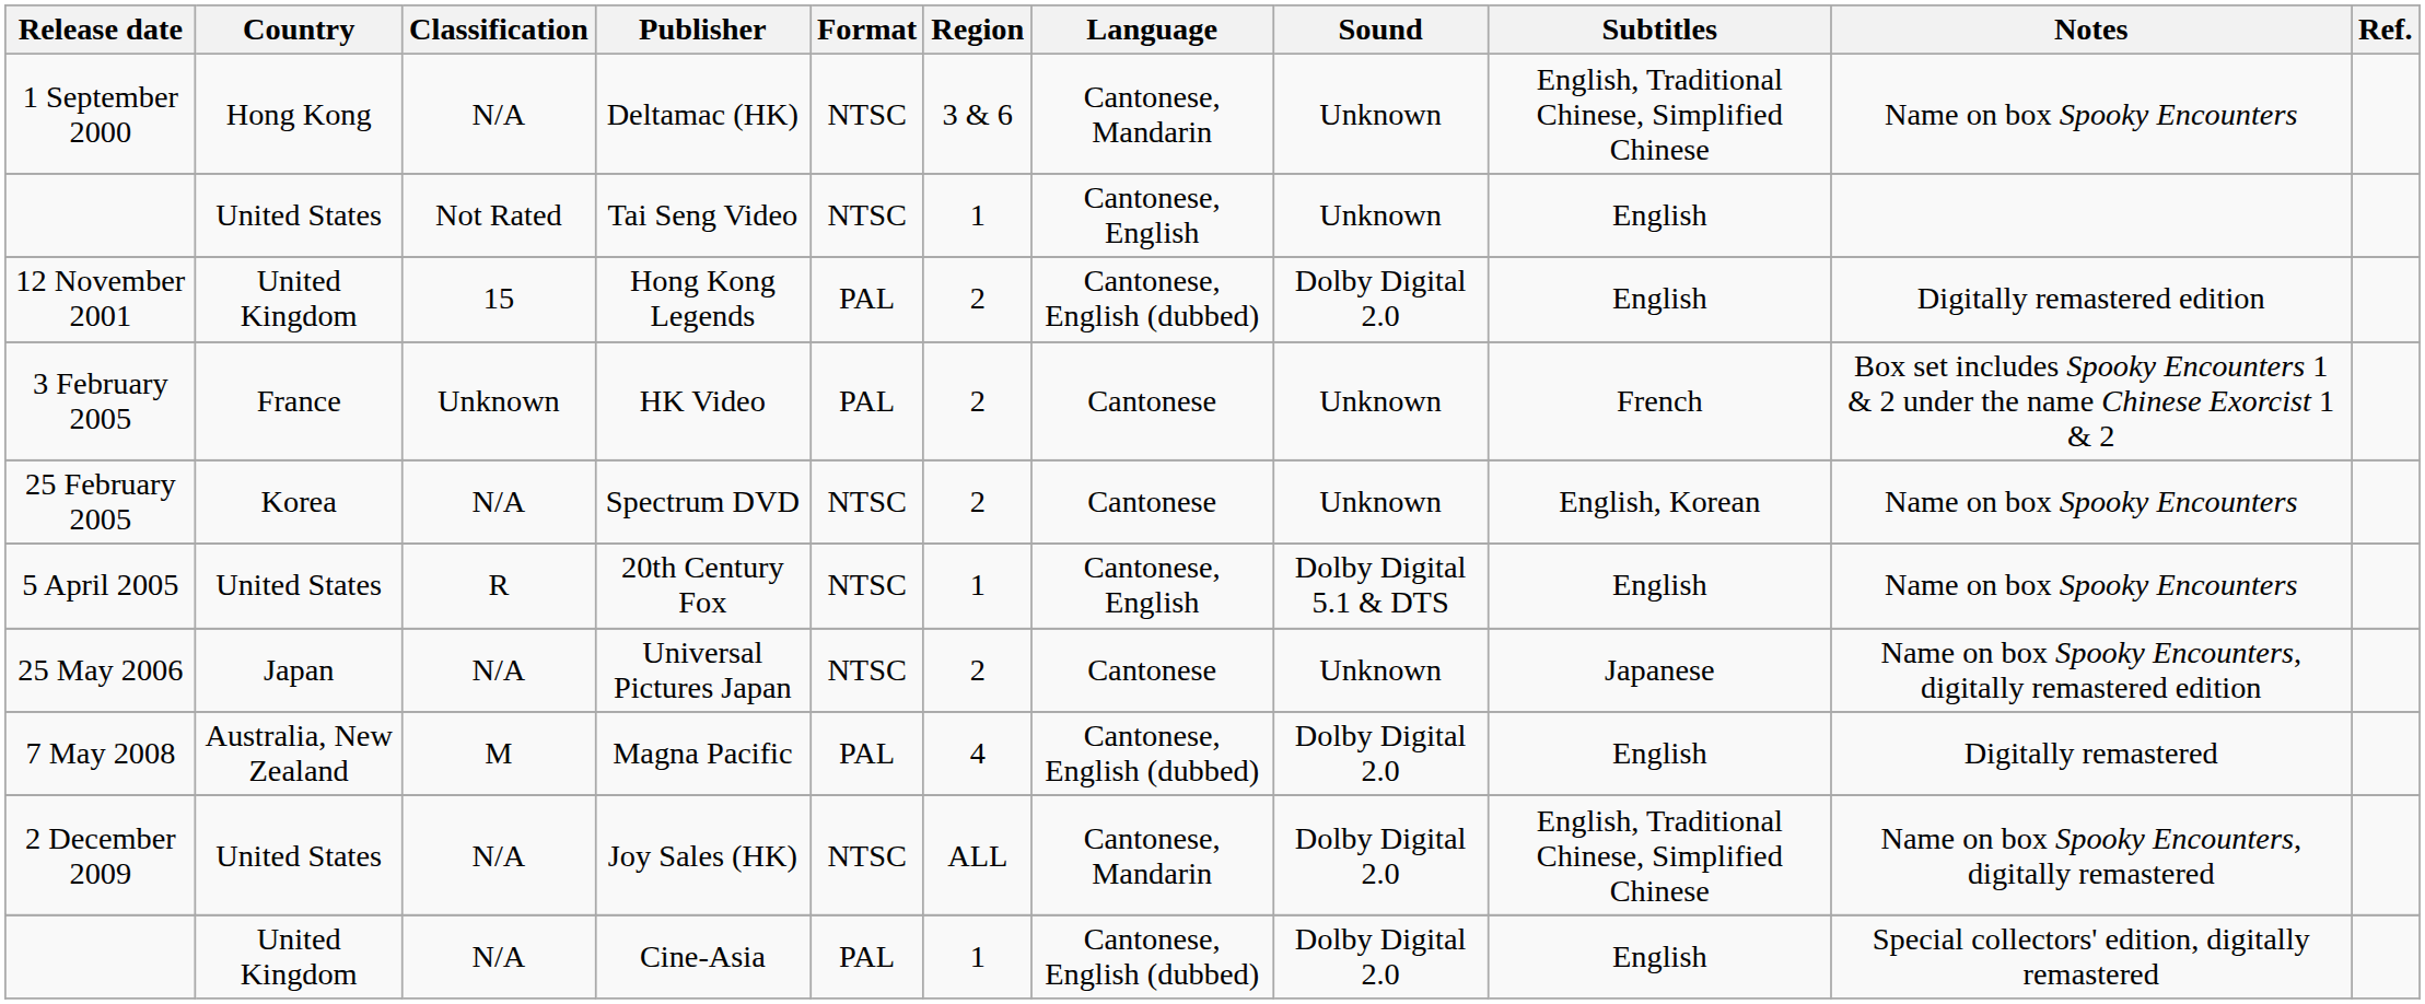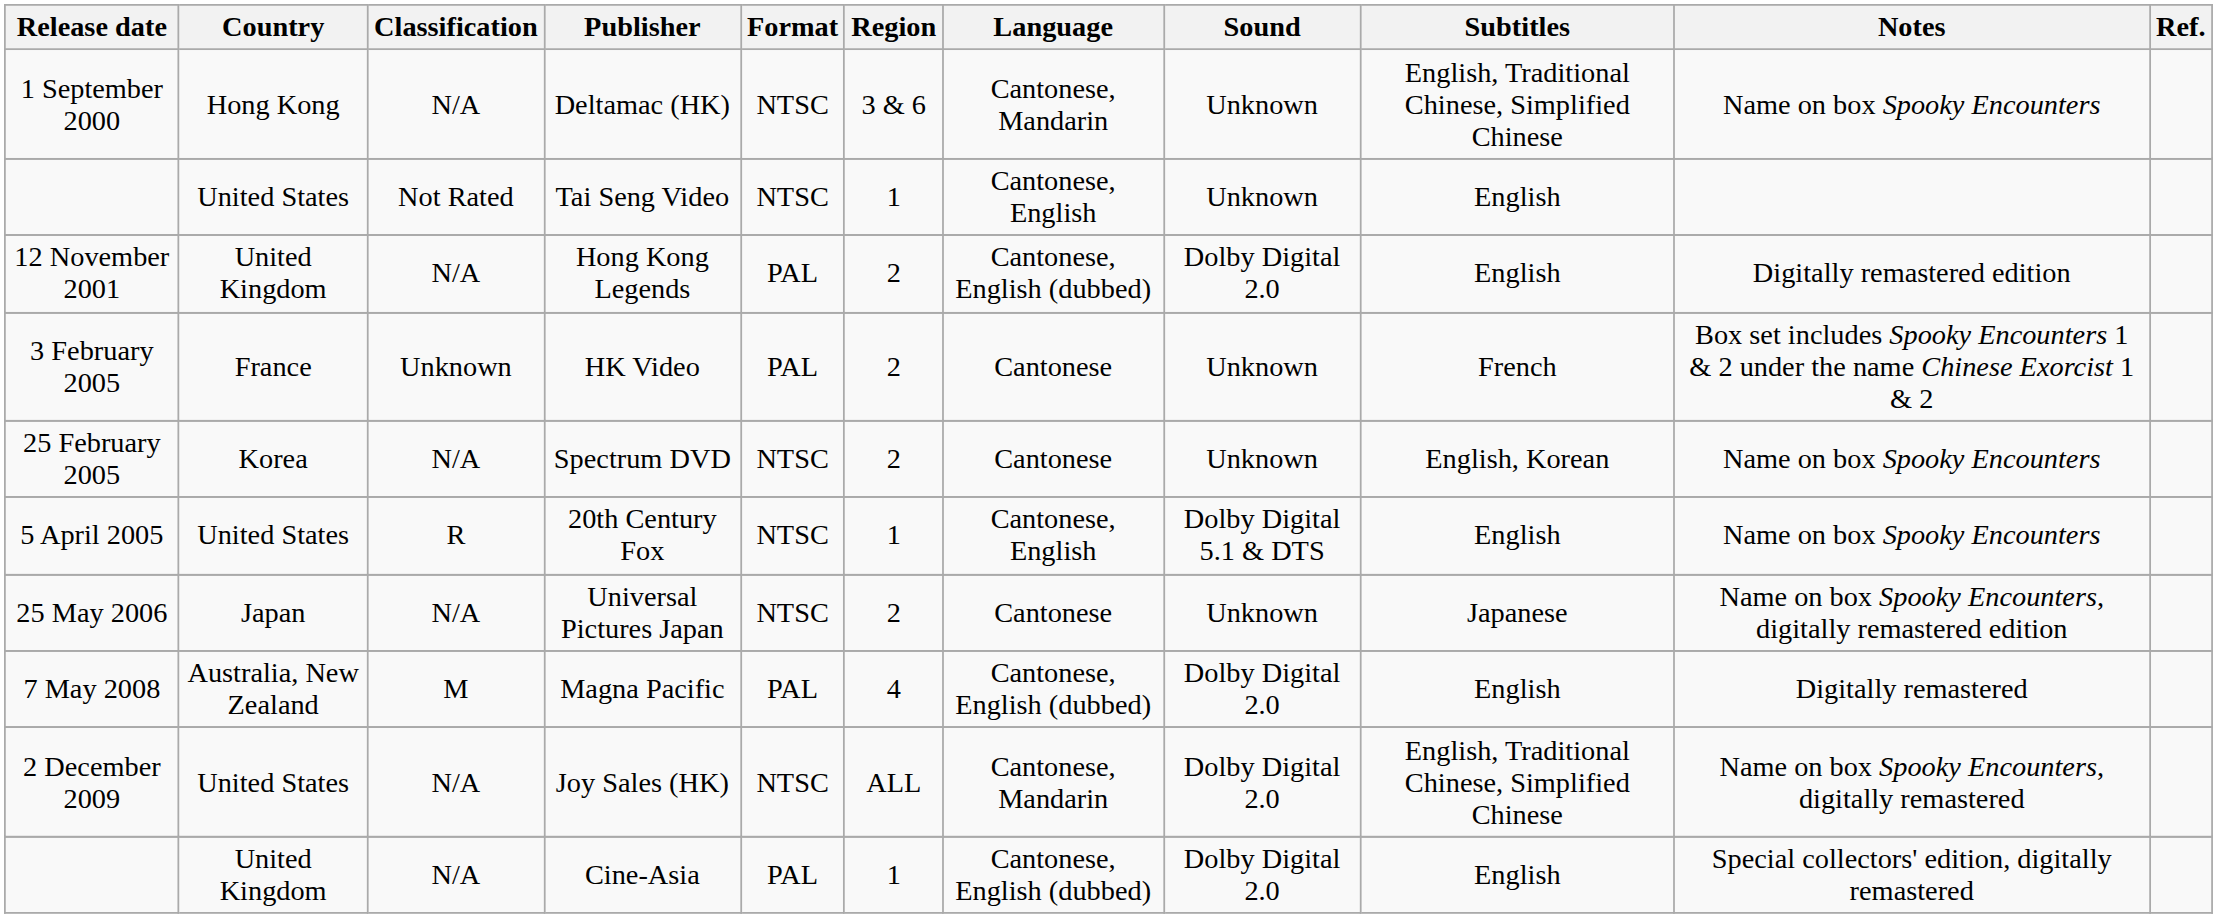Hong Kong Legends | Classification: 15 -> N/A
